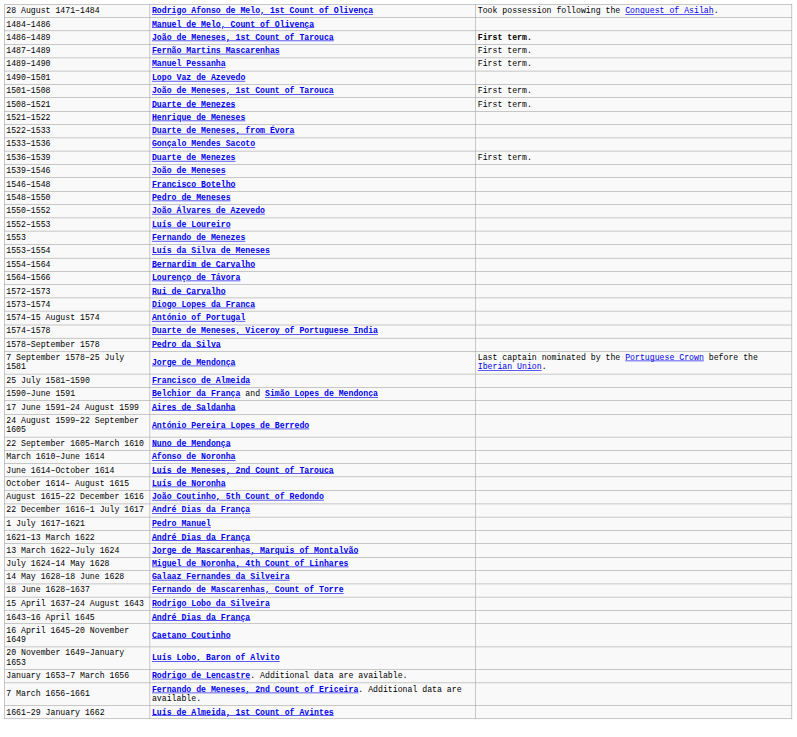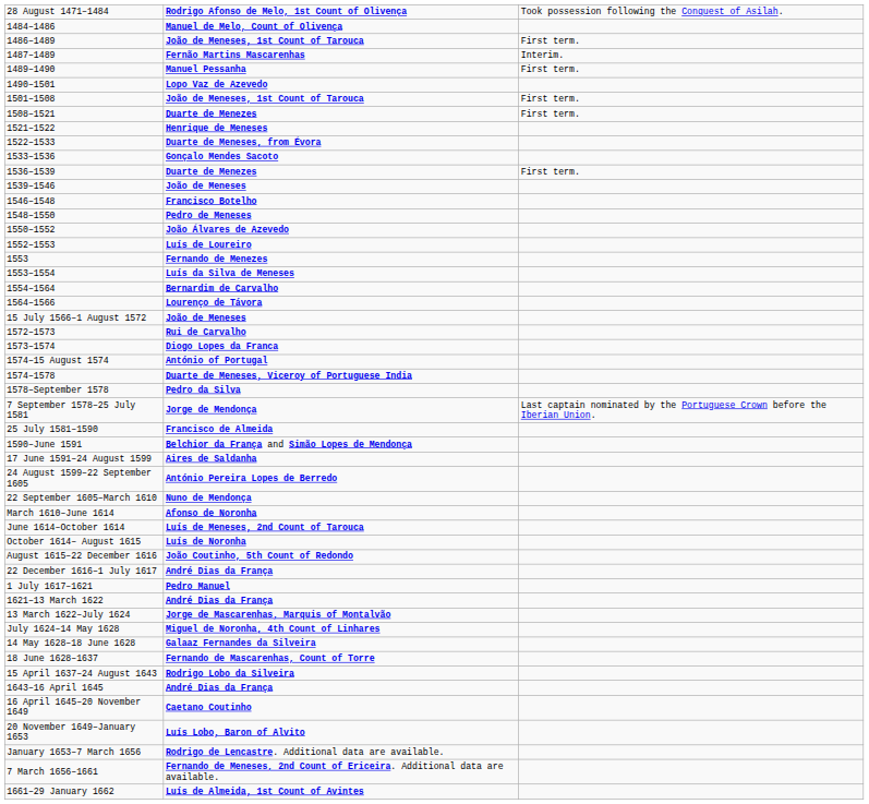1486–1489 | column 3: bold -> normal
1487–1489 | column 3: First term. -> Interim.
+ row: 15 July 1566–1 August 1572 | João de Meneses
